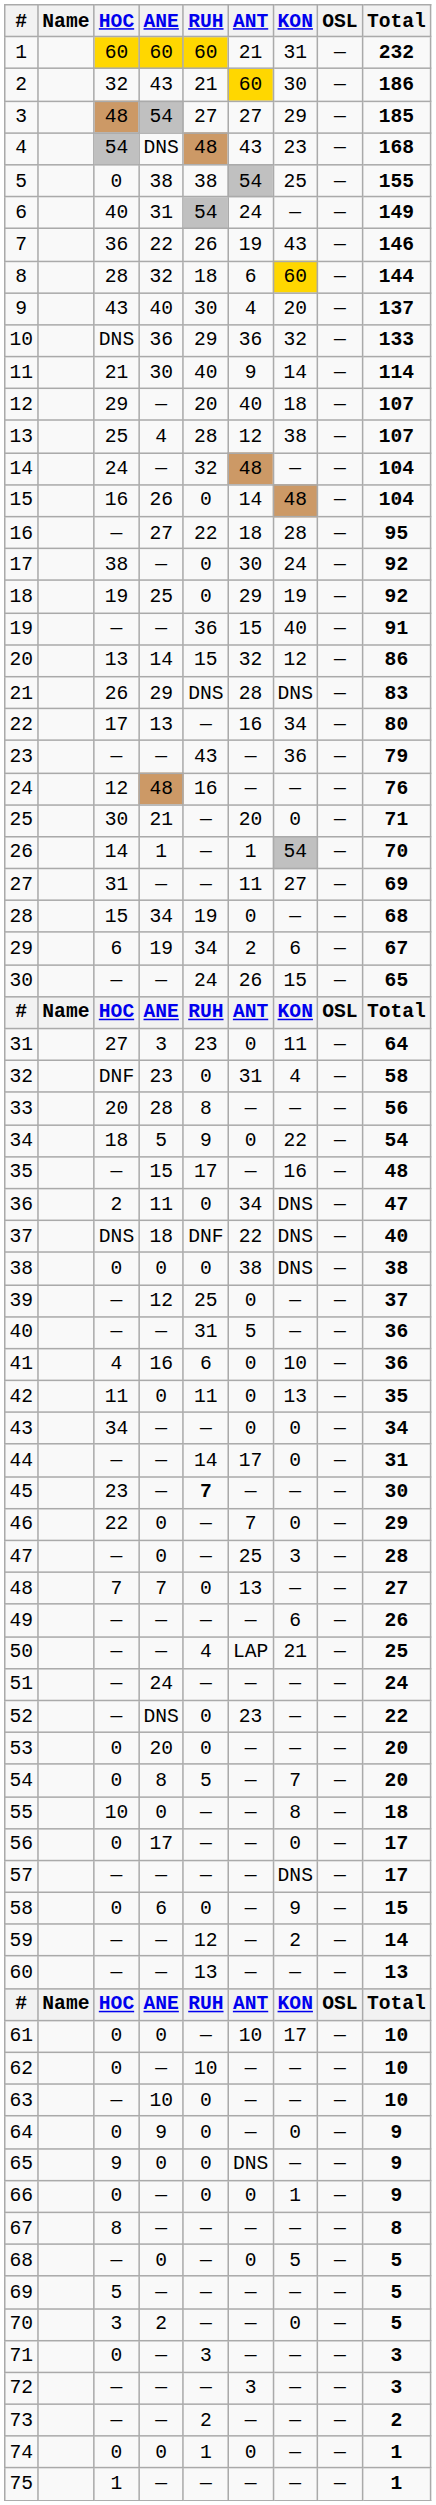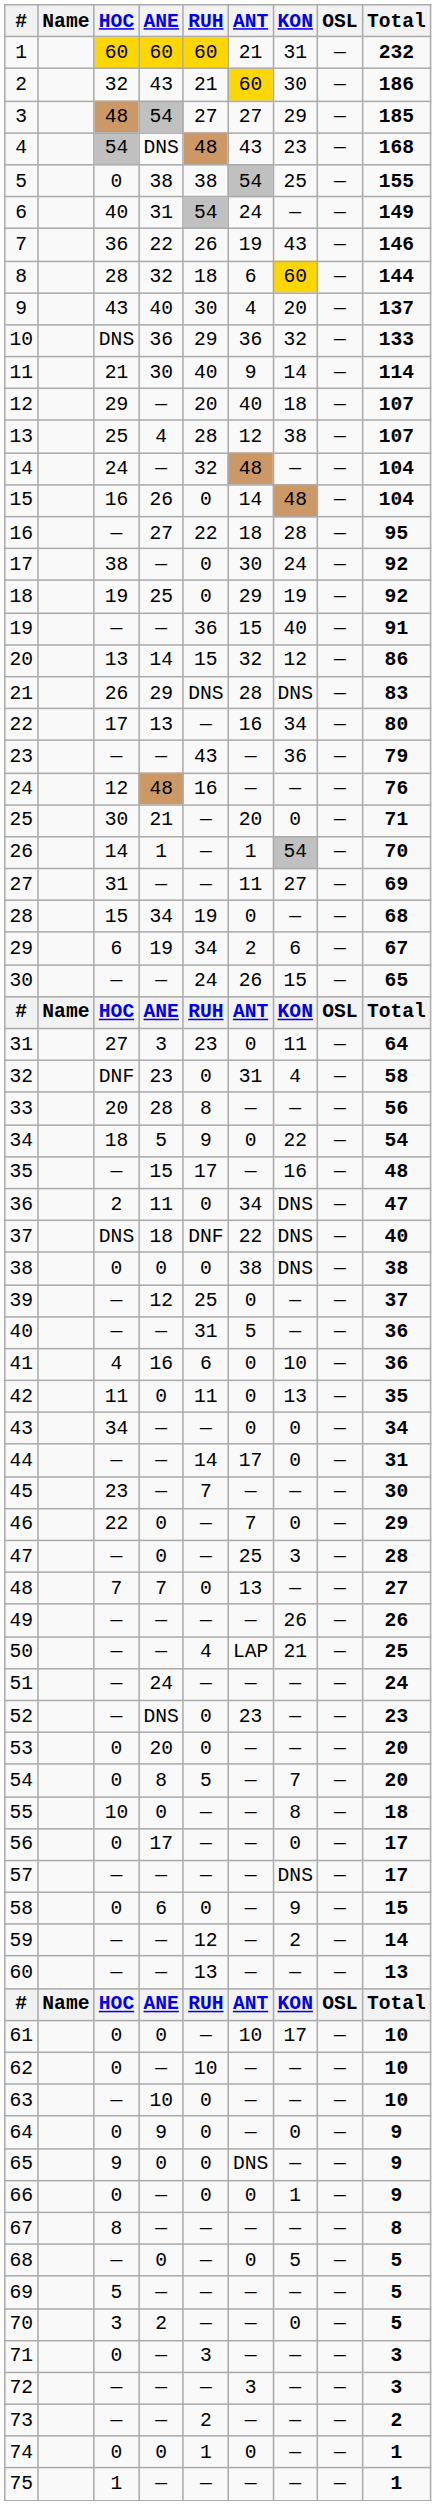45 | RUH: bold -> normal
49 | KON: 6 -> 26
52 | Total: 22 -> 23
